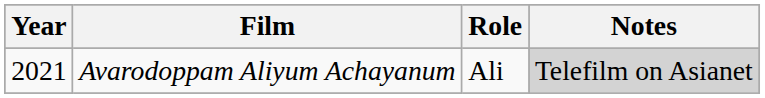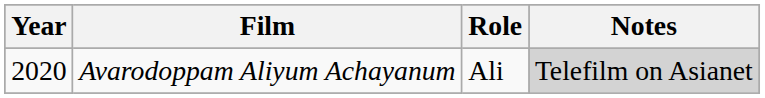Avarodoppam Aliyum Achayanum | Year: 2021 -> 2020
